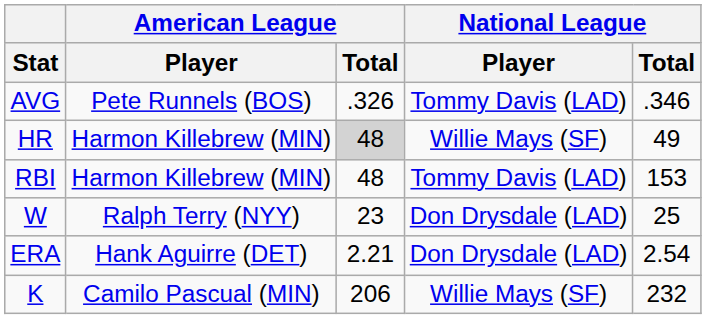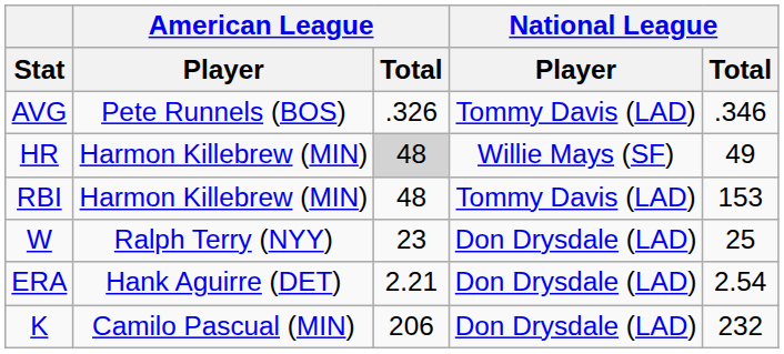K | National League / Player: Willie Mays (SF) -> Don Drysdale (LAD)
